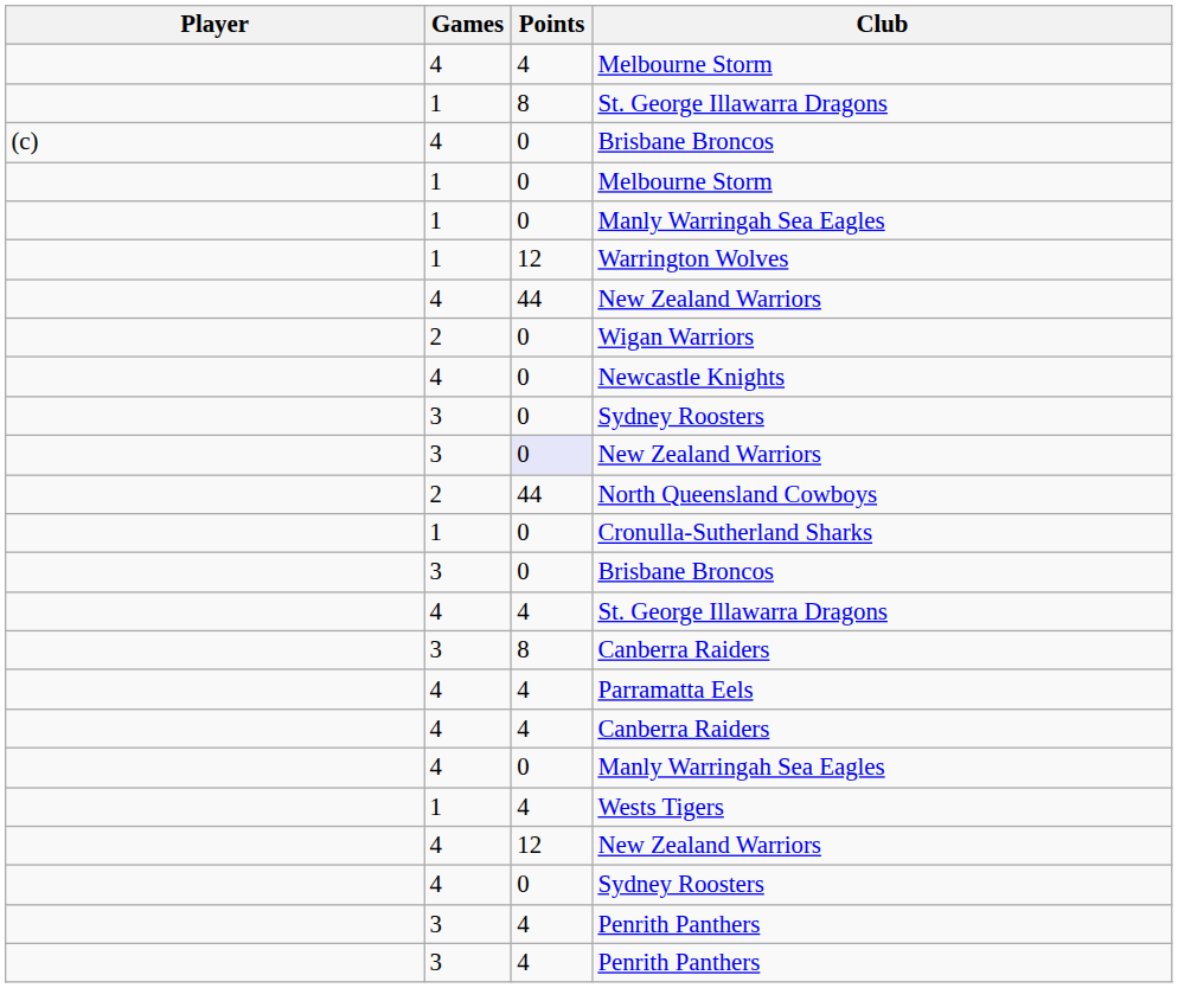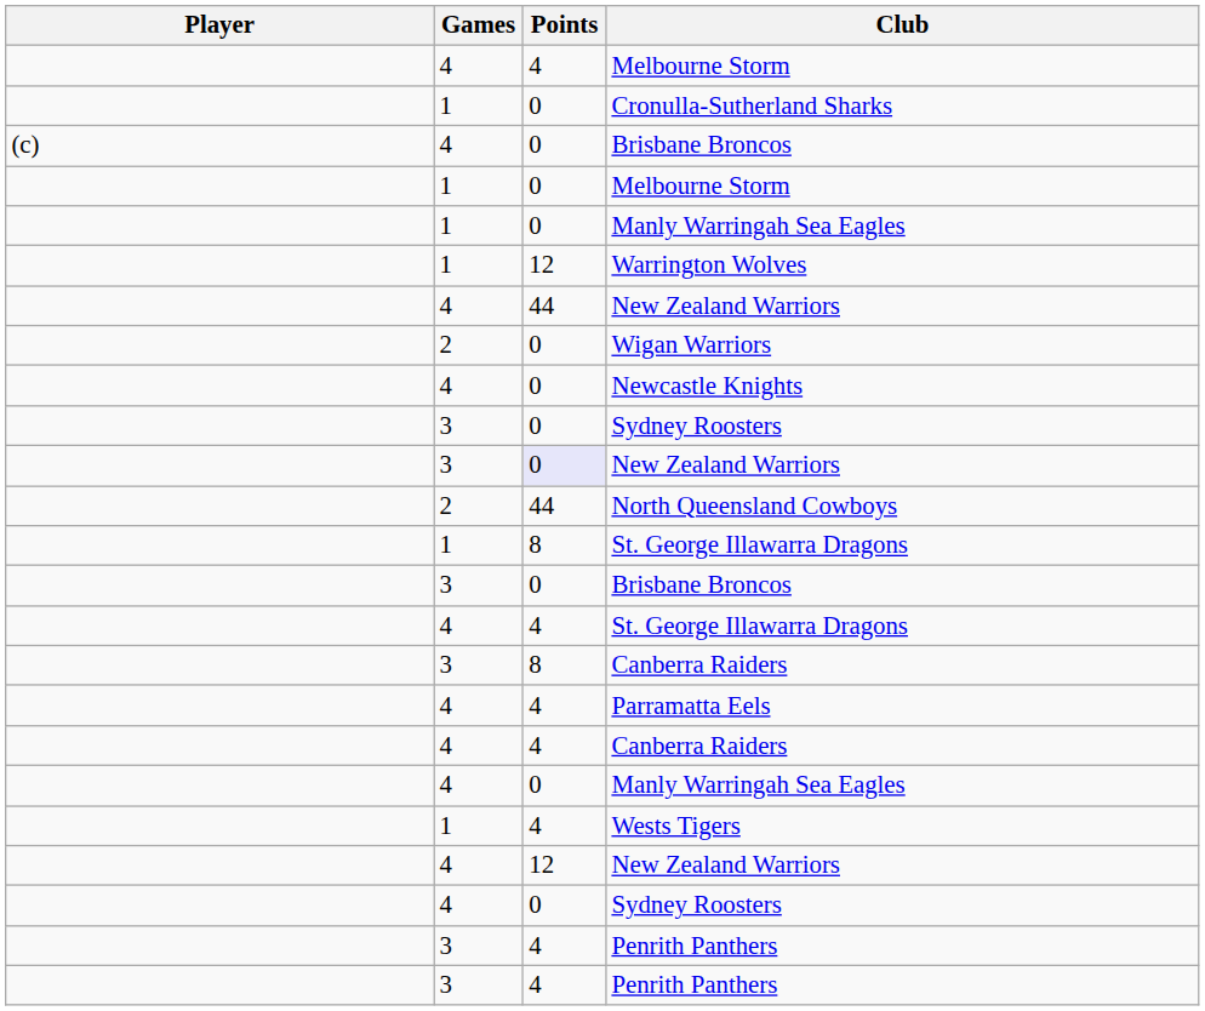rows swapped: Cronulla-Sutherland Sharks <-> 1 / St. George Illawarra Dragons
